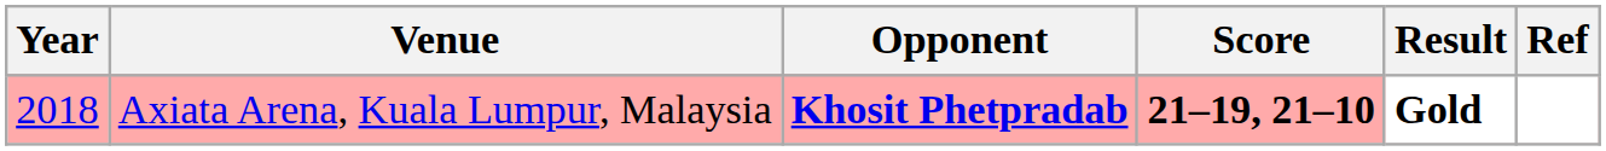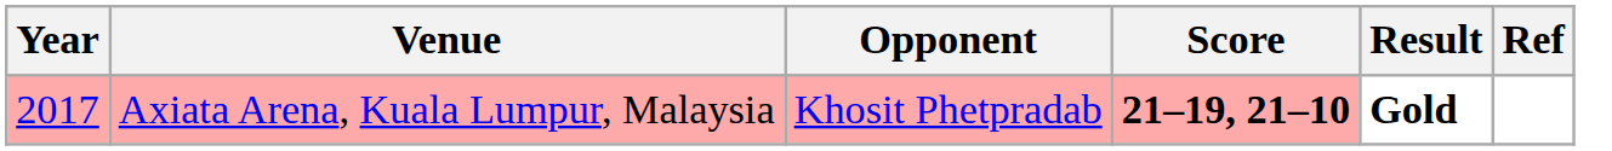Axiata Arena, Kuala Lumpur, Malaysia | Year: 2018 -> 2017
Axiata Arena, Kuala Lumpur, Malaysia | Opponent: bold -> normal
